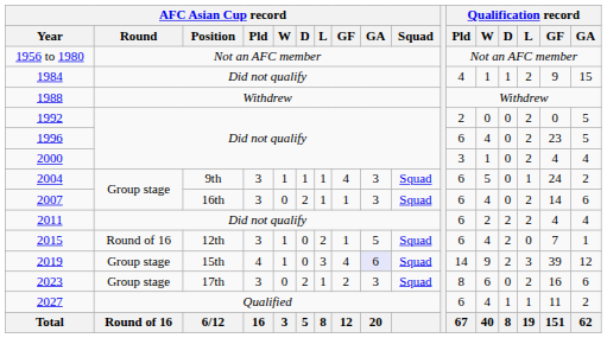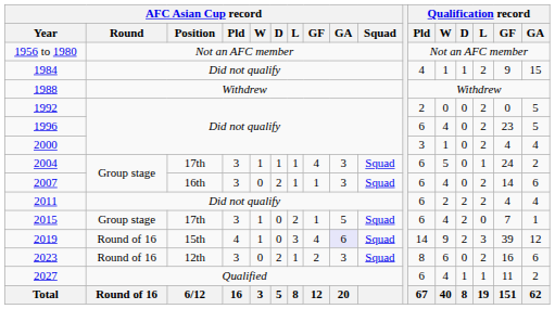2004 | AFC Asian Cup record / Position: 9th -> 17th
2015 | AFC Asian Cup record / Round: Round of 16 -> Group stage
2015 | AFC Asian Cup record / Position: 12th -> 17th
2019 | AFC Asian Cup record / Round: Group stage -> Round of 16
2023 | AFC Asian Cup record / Round: Group stage -> Round of 16
2023 | AFC Asian Cup record / Position: 17th -> 12th
